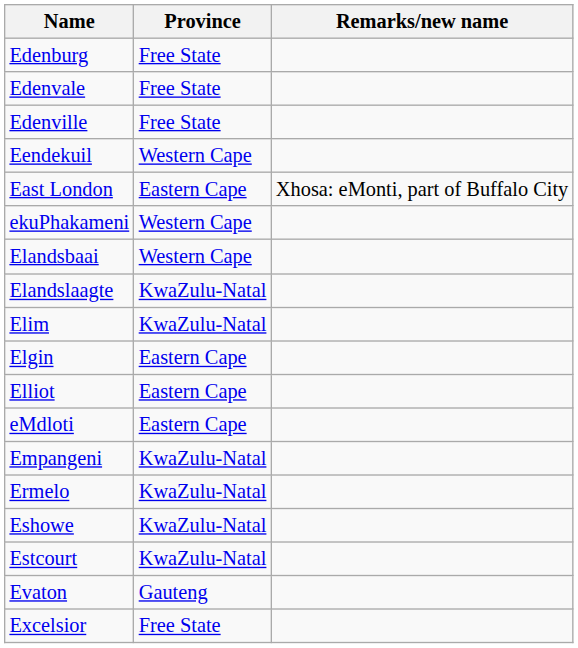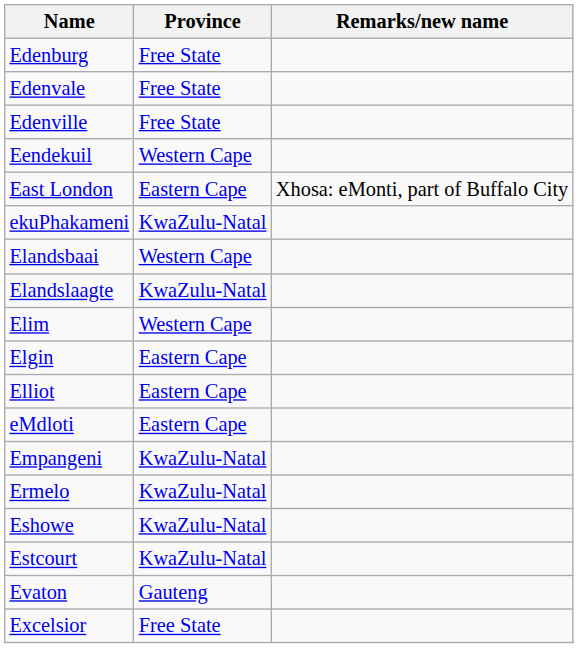ekuPhakameni | Province: Western Cape -> KwaZulu-Natal
Elim | Province: KwaZulu-Natal -> Western Cape
